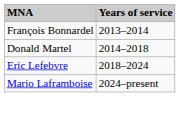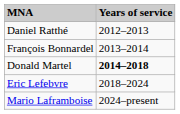+ row: Daniel Ratthé | 2012–2013
Donald Martel | Years of service: normal -> bold
